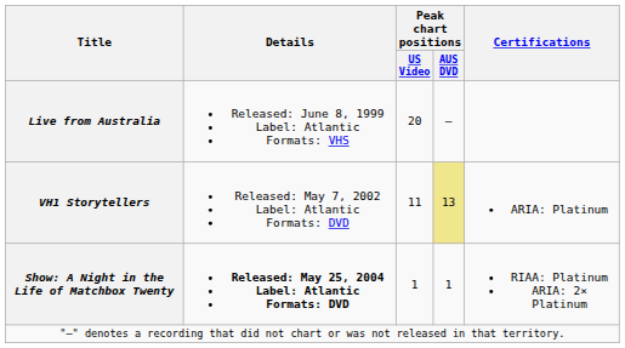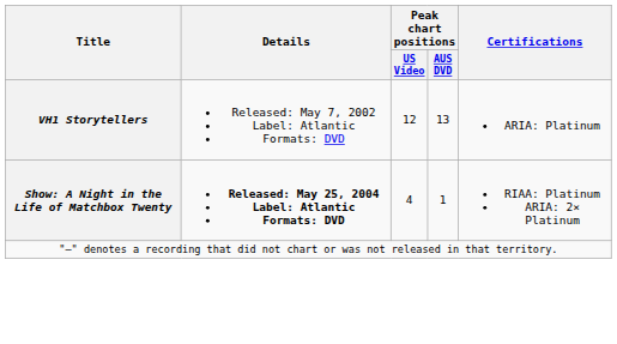- row: Live from Australia | Released: June 8, 1999 Label: Atlantic Formats: VHS | 20 | —
VH1 Storytellers | Peak chart positions / US Video: 11 -> 12
VH1 Storytellers | Peak chart positions / AUS DVD: khaki background -> no background
Show: A Night in the Life of Matchbox Twenty | Peak chart positions / US Video: 1 -> 4
